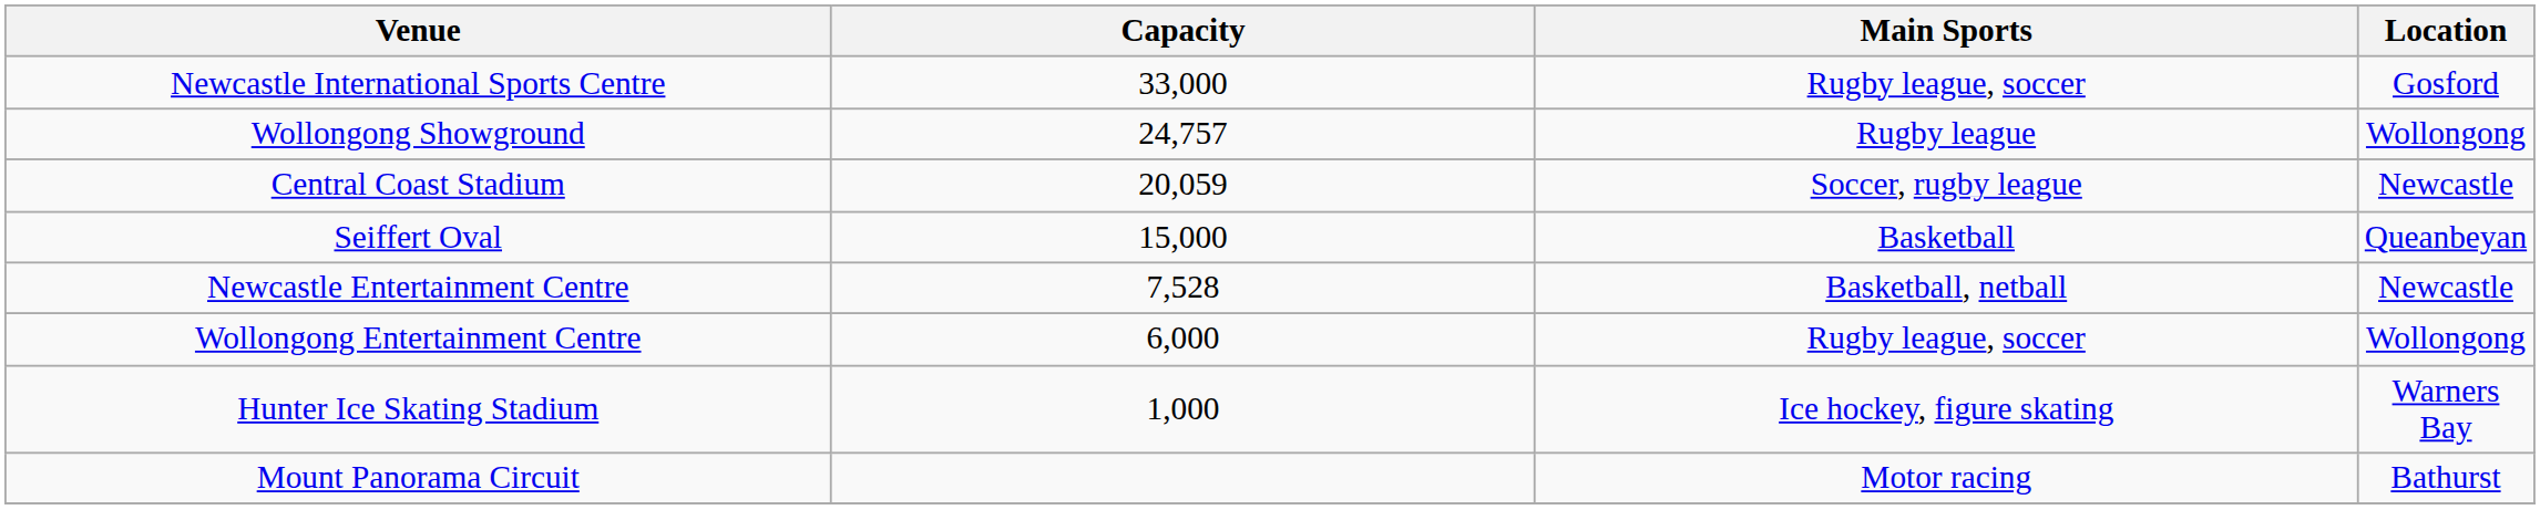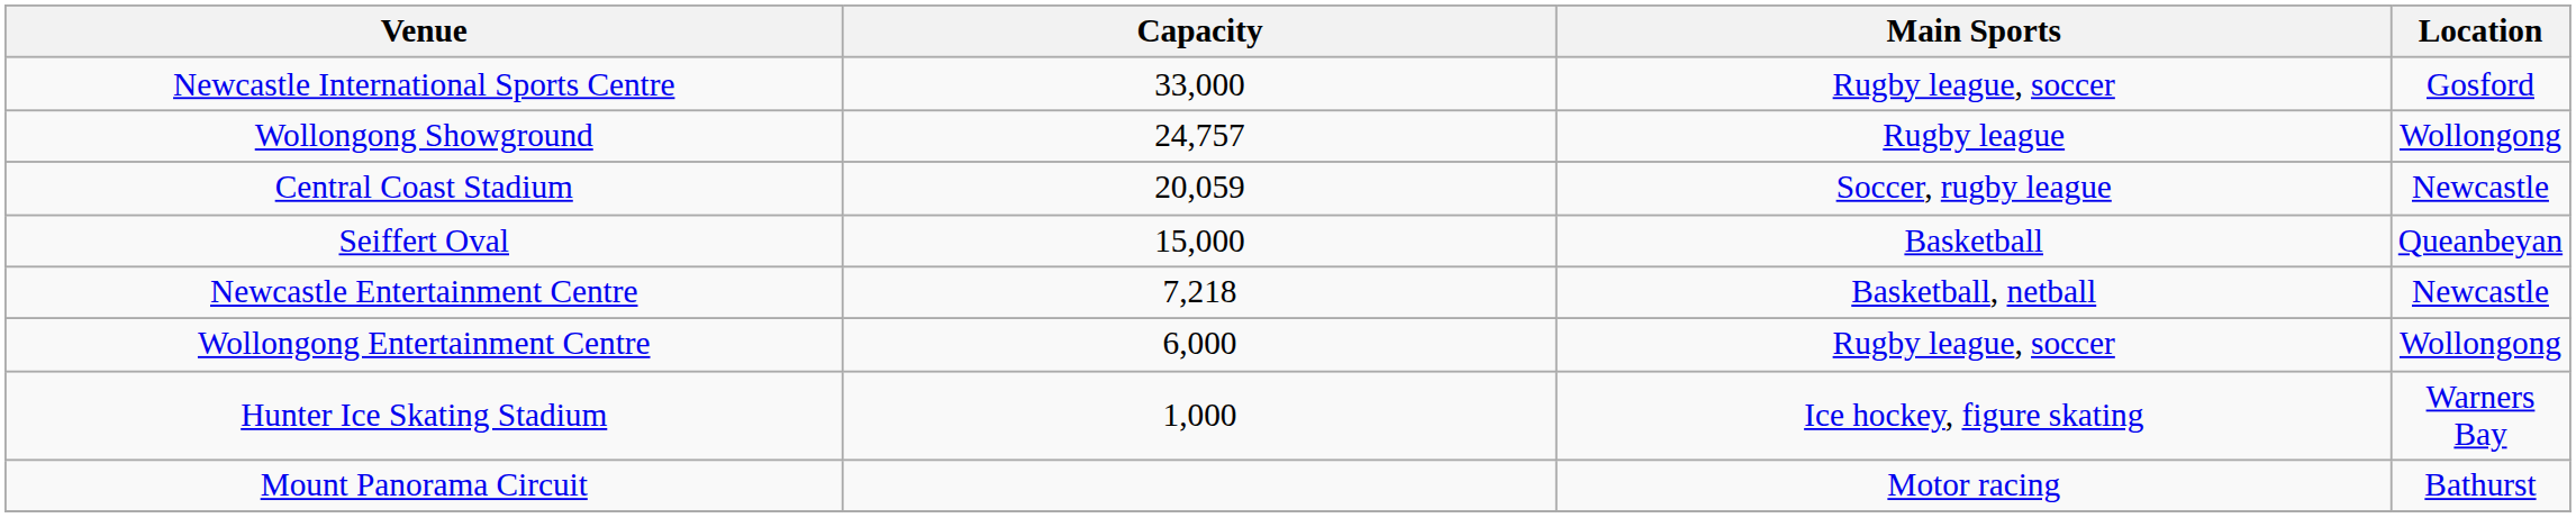Newcastle Entertainment Centre | Capacity: 7,528 -> 7,218
